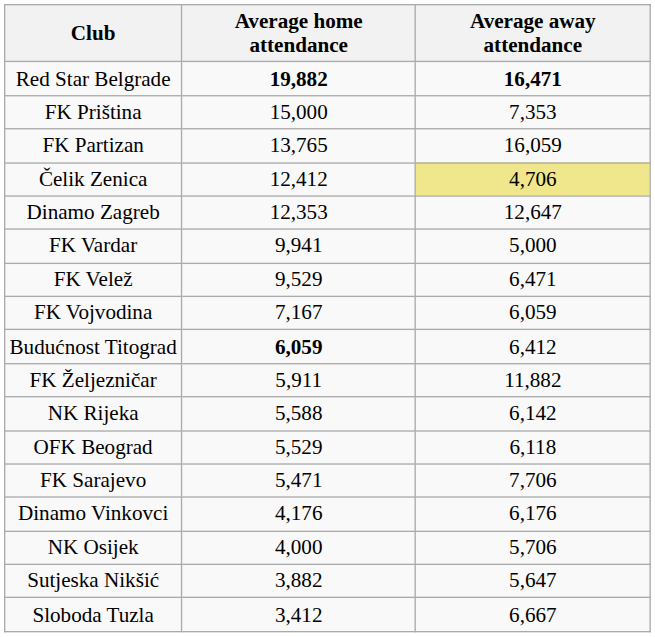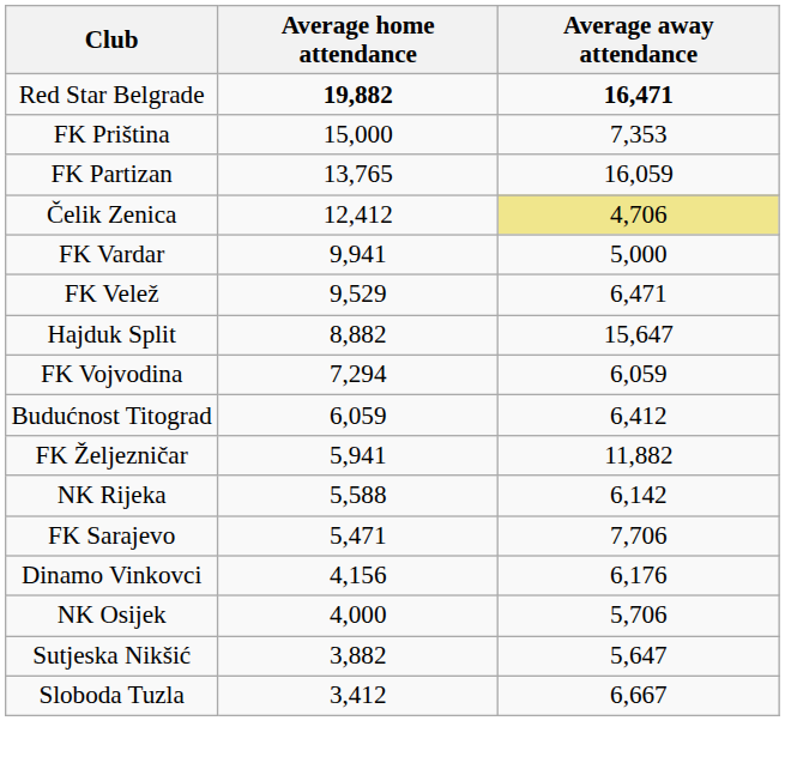- row: Dinamo Zagreb | 12,353 | 12,647
+ row: Hajduk Split | 8,882 | 15,647
FK Vojvodina | Average home attendance: 7,167 -> 7,294
Budućnost Titograd | Average home attendance: bold -> normal
FK Željezničar | Average home attendance: 5,911 -> 5,941
- row: OFK Beograd | 5,529 | 6,118
Dinamo Vinkovci | Average home attendance: 4,176 -> 4,156
